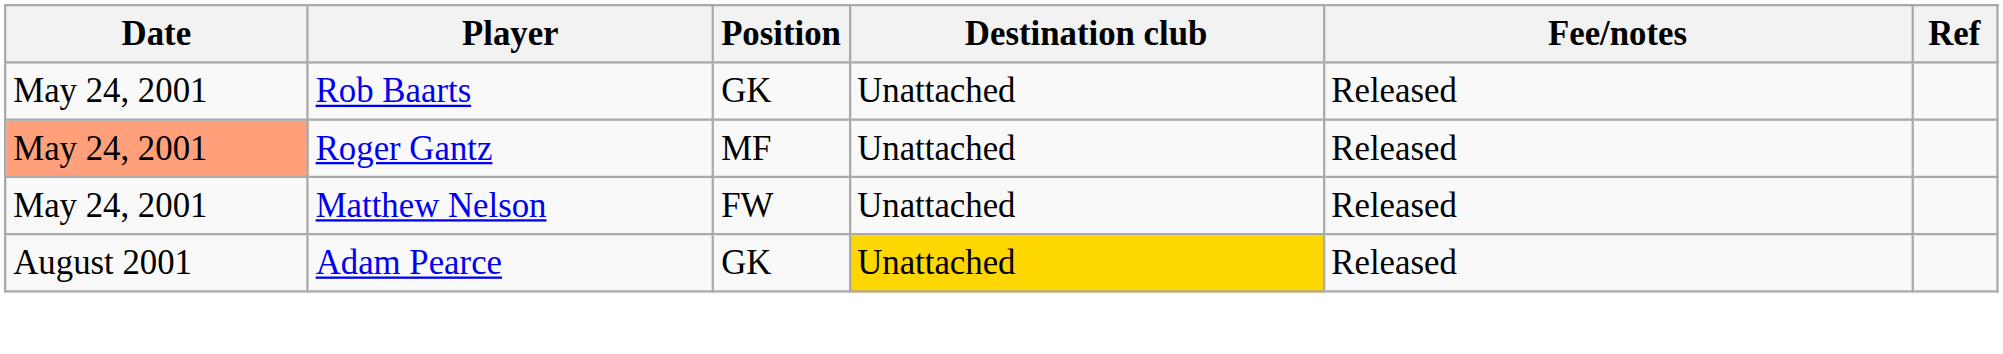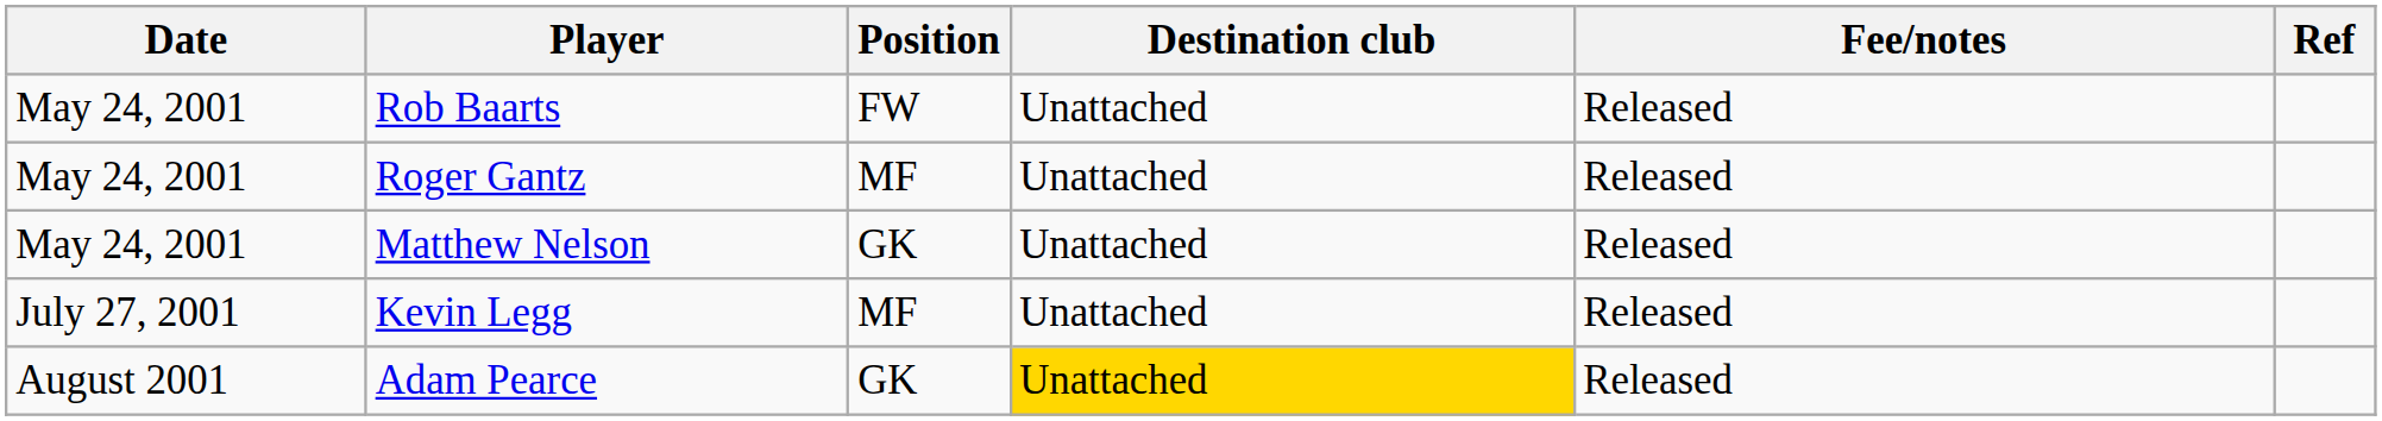Rob Baarts | Position: GK -> FW
Roger Gantz | Date: lightsalmon background -> no background
Matthew Nelson | Position: FW -> GK
+ row: July 27, 2001 | Kevin Legg | MF | Unattached | Released
